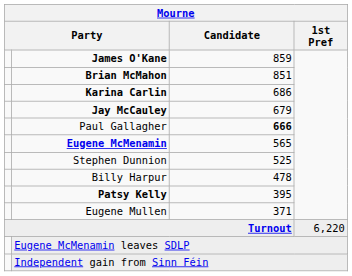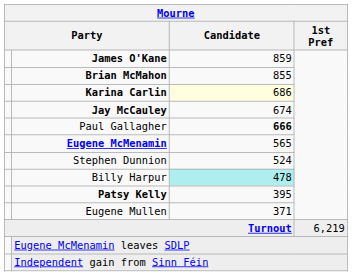Brian McMahon | Candidate: 851 -> 855
Karina Carlin | Candidate: no background -> lightyellow background
Jay McCauley | Candidate: 679 -> 674
Stephen Dunnion | Candidate: 525 -> 524
Billy Harpur | Candidate: no background -> paleturquoise background
Turnout | 1st Pref: 6,220 -> 6,219
